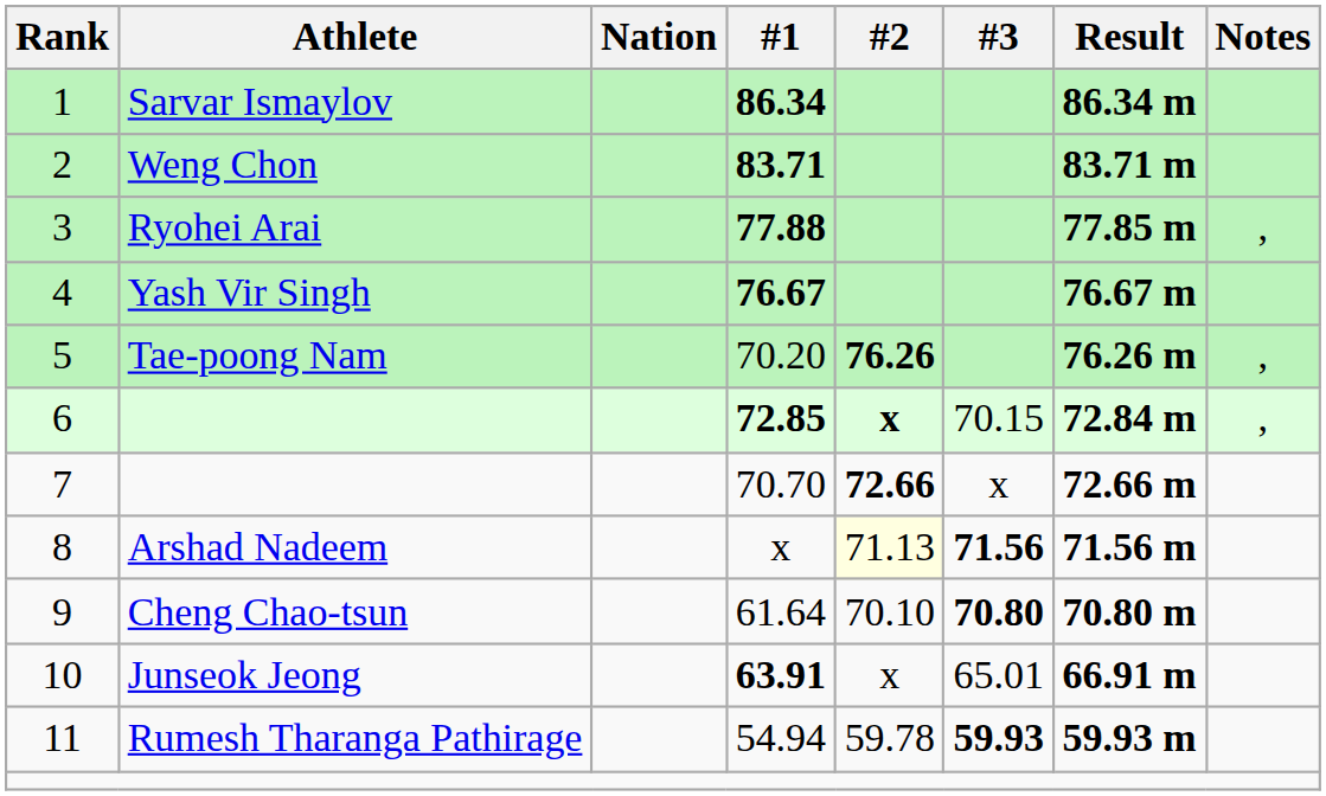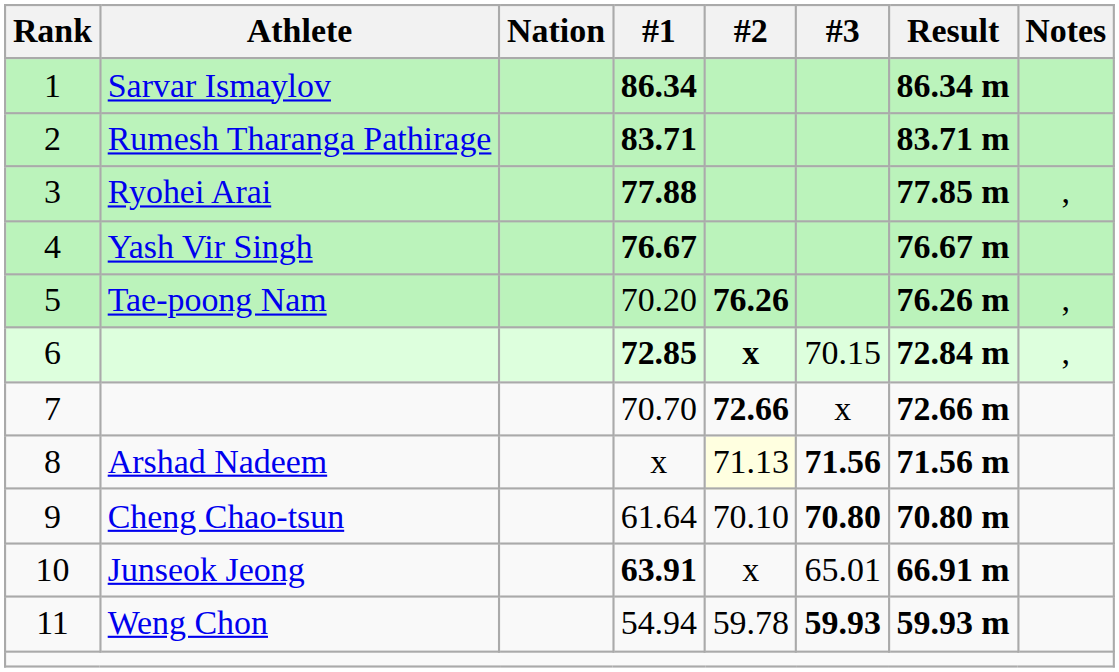2 | Athlete: Weng Chon -> Rumesh Tharanga Pathirage
11 | Athlete: Rumesh Tharanga Pathirage -> Weng Chon
